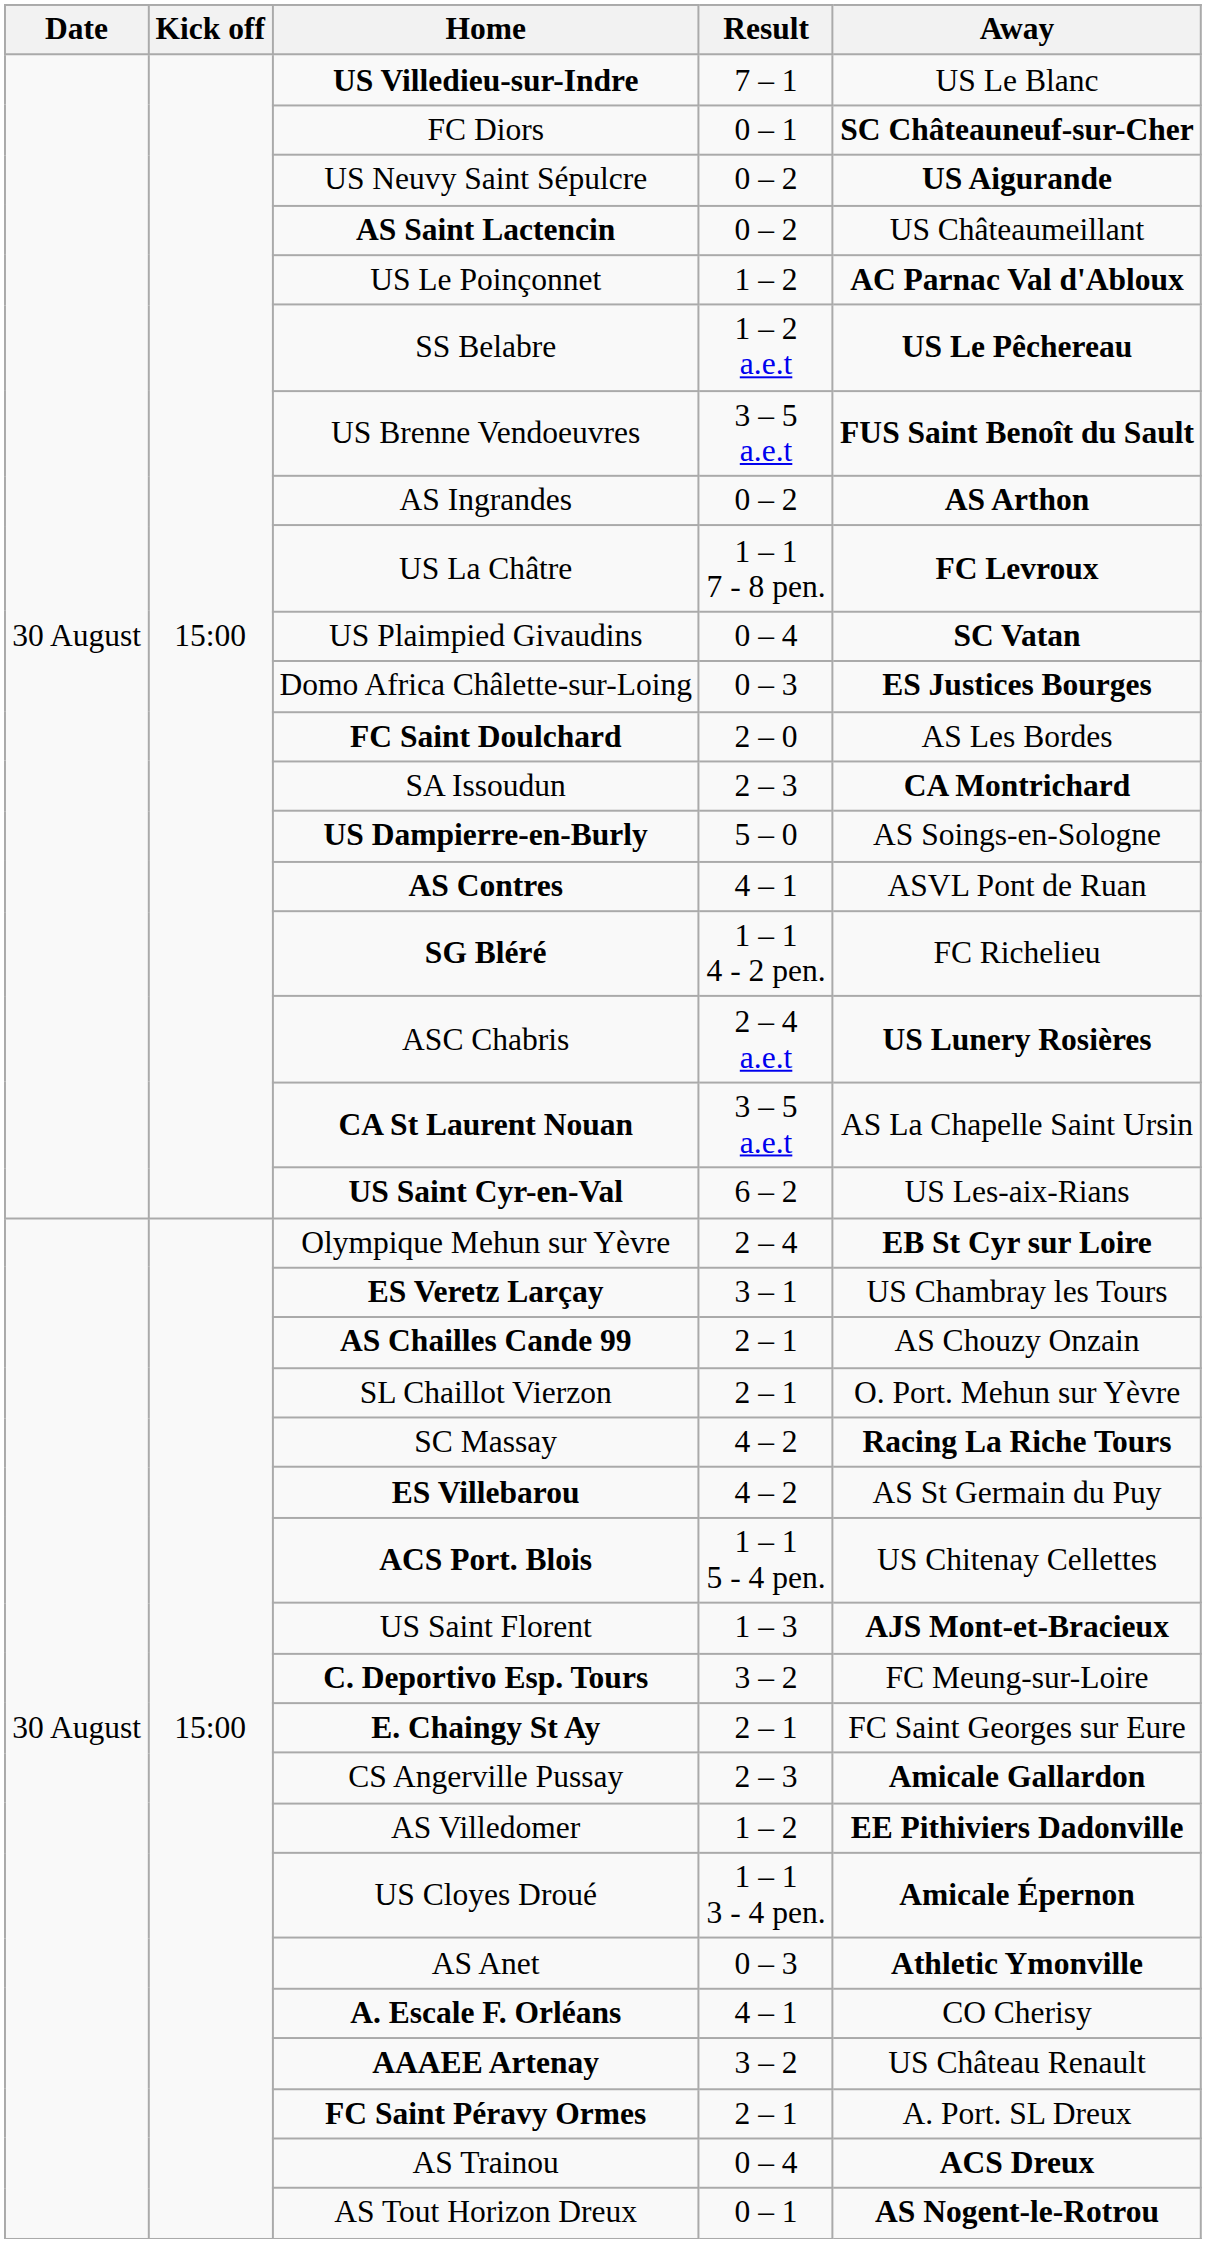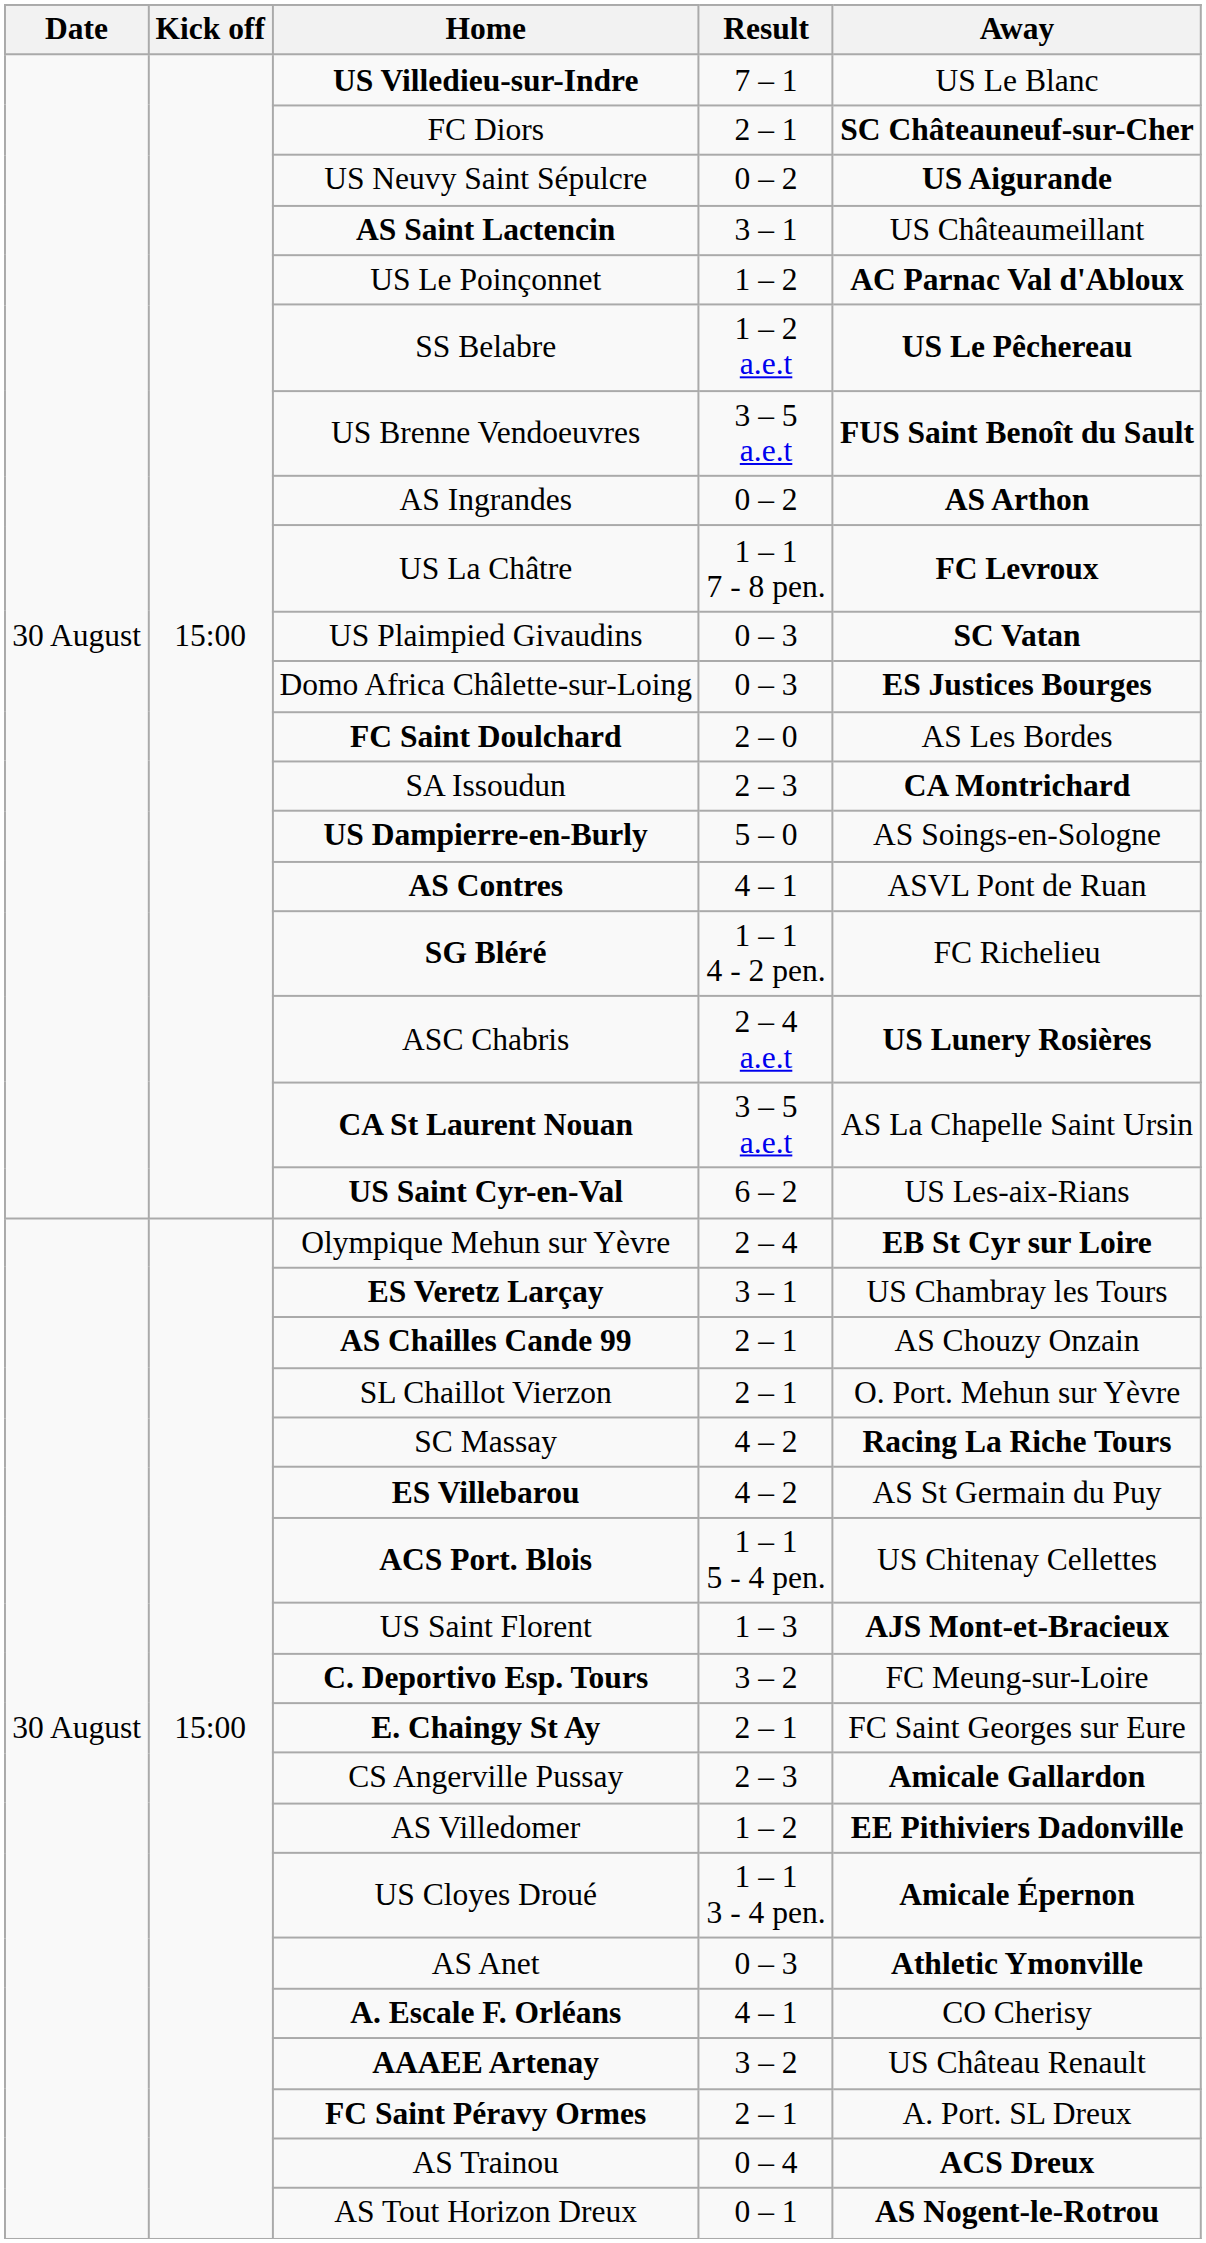FC Diors | Result: 0 – 1 -> 2 – 1
AS Saint Lactencin | Result: 0 – 2 -> 3 – 1
US Plaimpied Givaudins | Result: 0 – 4 -> 0 – 3
